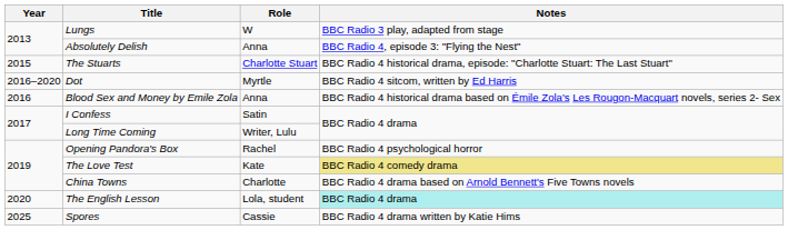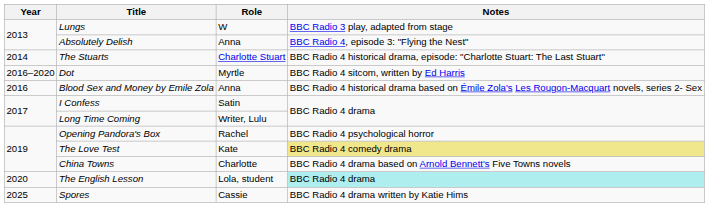The Stuarts | Year: 2015 -> 2014
